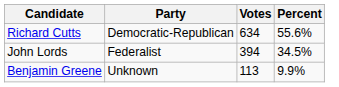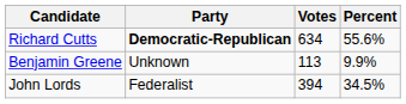Richard Cutts | Party: normal -> bold
rows swapped: John Lords <-> Benjamin Greene
